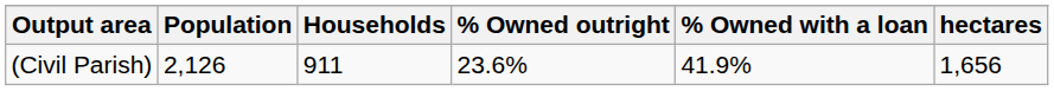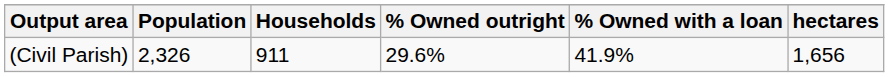(Civil Parish) | Population: 2,126 -> 2,326
(Civil Parish) | % Owned outright: 23.6% -> 29.6%
